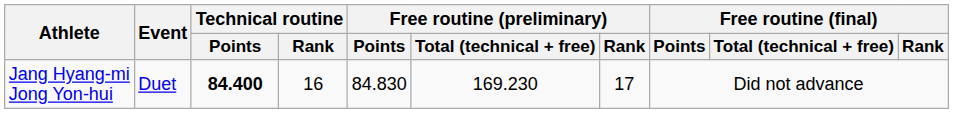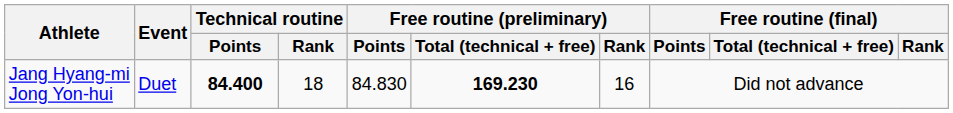Jang Hyang-mi Jong Yon-hui | Technical routine / Rank: 16 -> 18
Jang Hyang-mi Jong Yon-hui | Free routine (preliminary) / Total (technical + free): normal -> bold
Jang Hyang-mi Jong Yon-hui | Free routine (preliminary) / Rank: 17 -> 16
